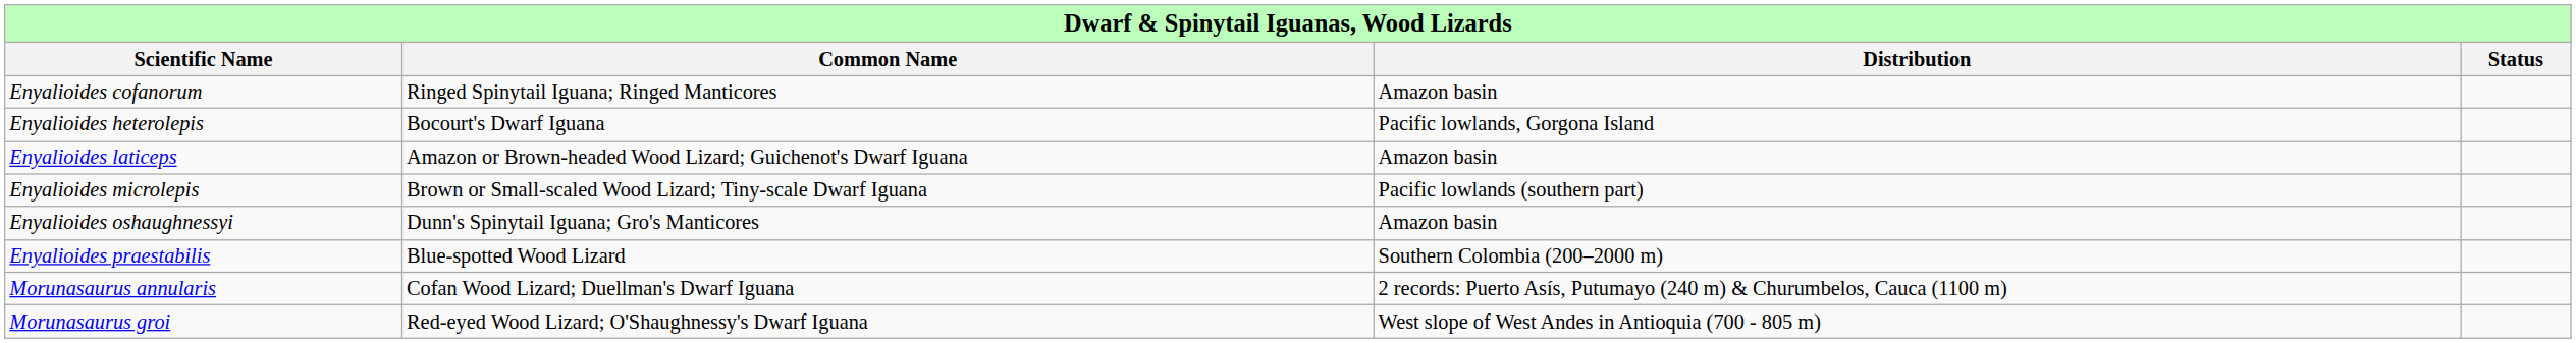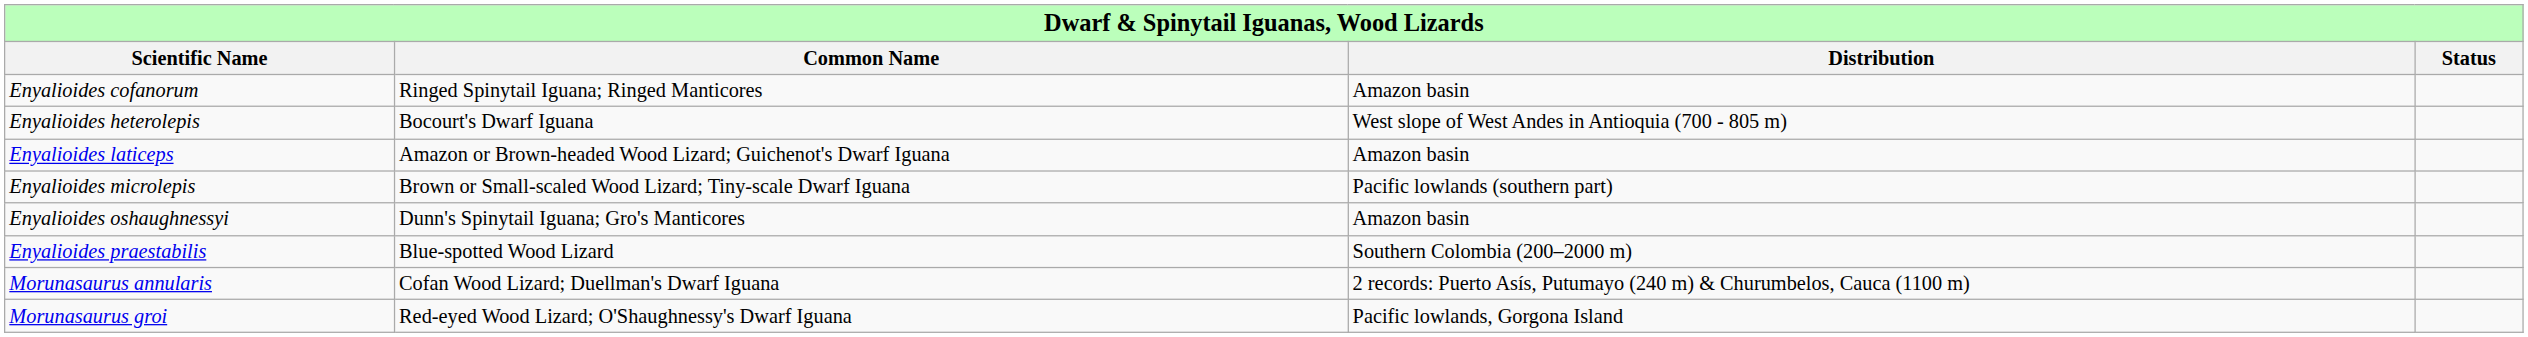Enyalioides heterolepis | column 3: Pacific lowlands, Gorgona Island -> West slope of West Andes in Antioquia (700 - 805 m)
Morunasaurus groi | column 3: West slope of West Andes in Antioquia (700 - 805 m) -> Pacific lowlands, Gorgona Island
